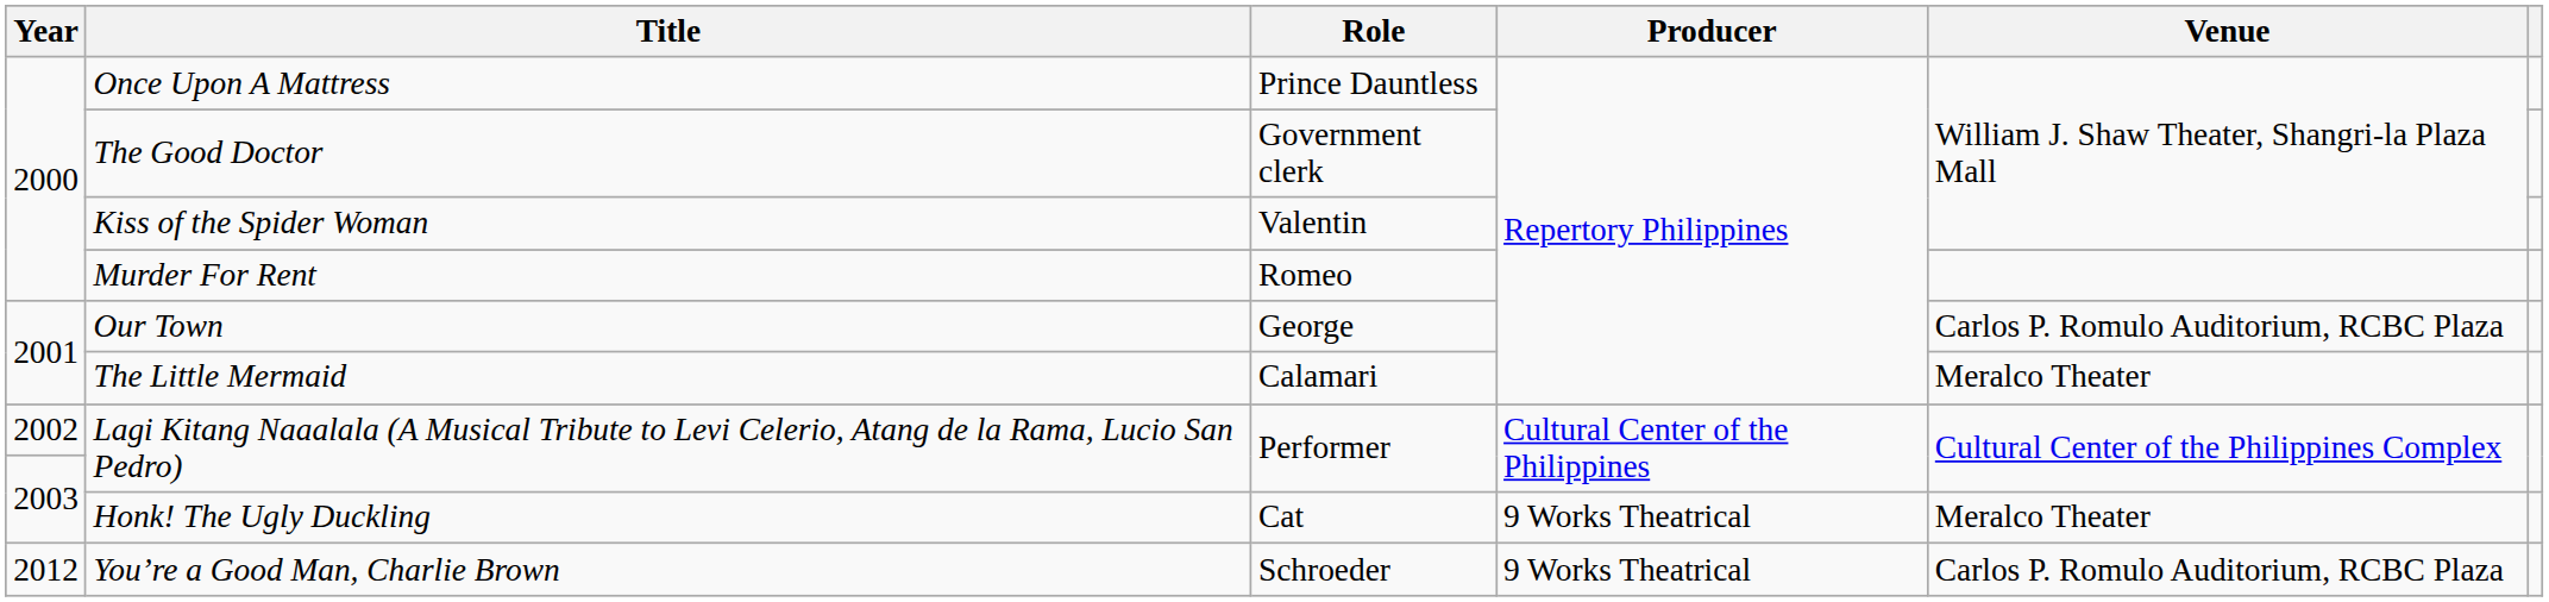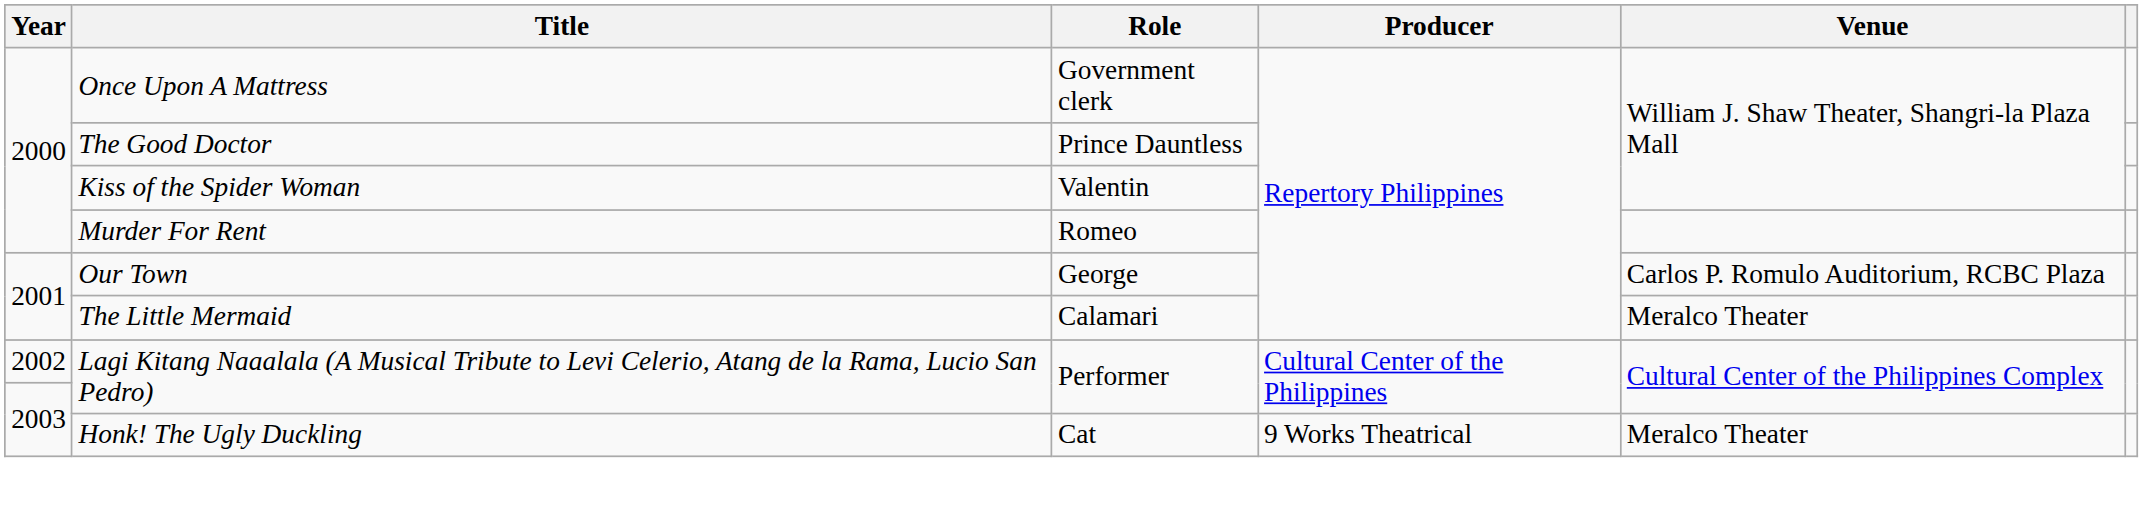Once Upon A Mattress | Role: Prince Dauntless -> Government clerk
The Good Doctor | Role: Government clerk -> Prince Dauntless
- row: 2012 | You’re a Good Man, Charlie Brown | Schroeder | 9 Works Theatrical | Carlos P. Romulo Auditorium, RCBC Plaza
